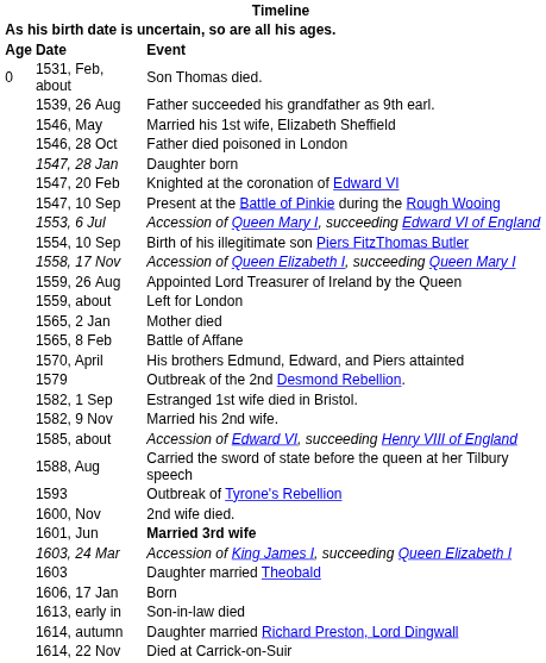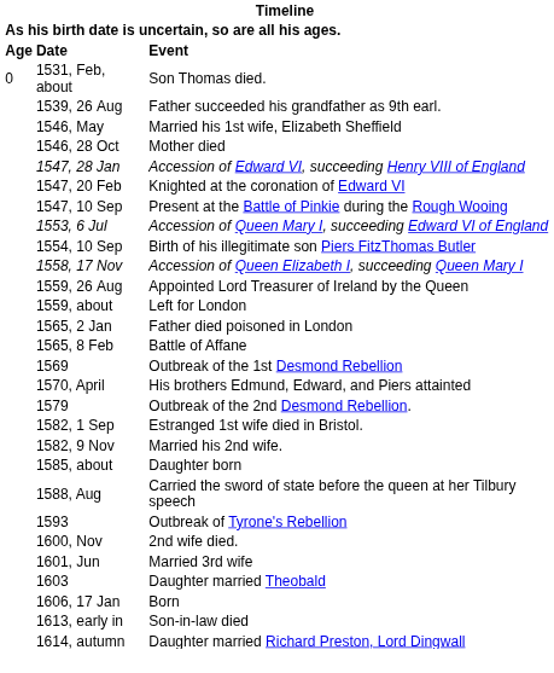1546, 28 Oct | Event: Father died poisoned in London -> Mother died
1547, 28 Jan | Event: Daughter born -> Accession of Edward VI, succeeding Henry VIII of England
1565, 2 Jan | Event: Mother died -> Father died poisoned in London
+ row: 1569 | Outbreak of the 1st Desmond Rebellion
1585, about | Event: Accession of Edward VI, succeeding Henry VIII of England -> Daughter born
1601, Jun | Event: bold -> normal
- row: 1603, 24 Mar | Accession of King James I, succeeding Queen Elizabeth I
- row: 1614, 22 Nov | Died at Carrick-on-Suir
